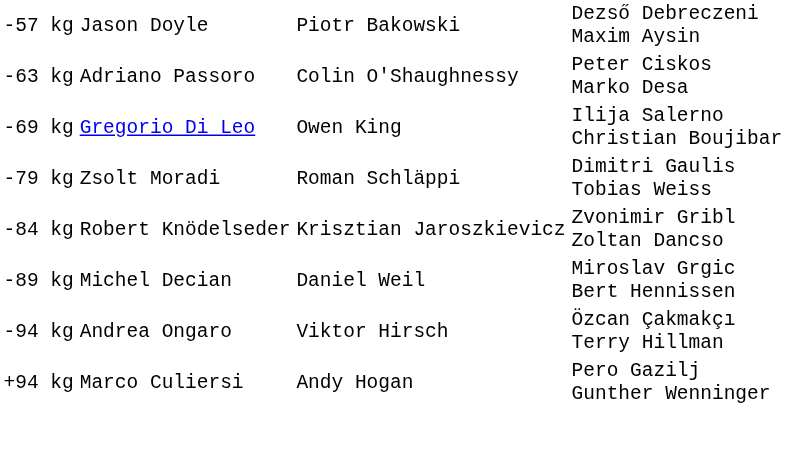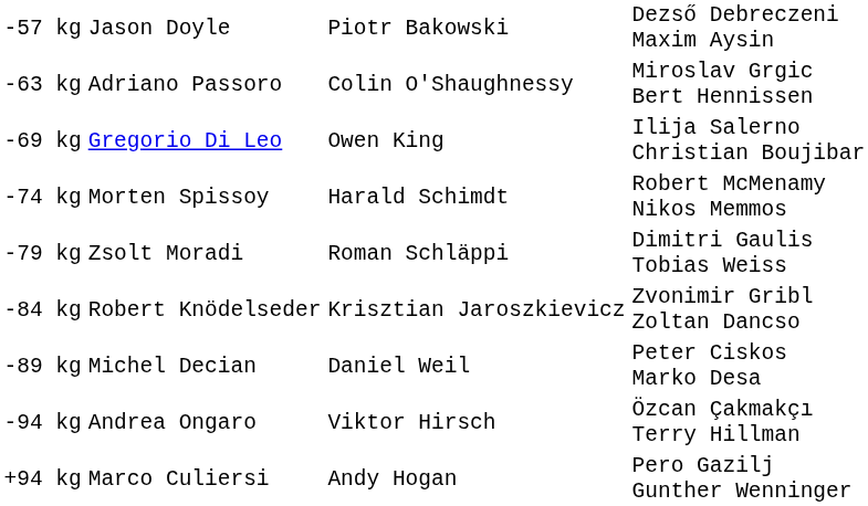-63 kg | column 4: Peter Ciskos Marko Desa -> Miroslav Grgic Bert Hennissen
+ row: -74 kg | Morten Spissoy | Harald Schimdt | Robert McMenamy Nikos Memmos
-89 kg | column 4: Miroslav Grgic Bert Hennissen -> Peter Ciskos Marko Desa
